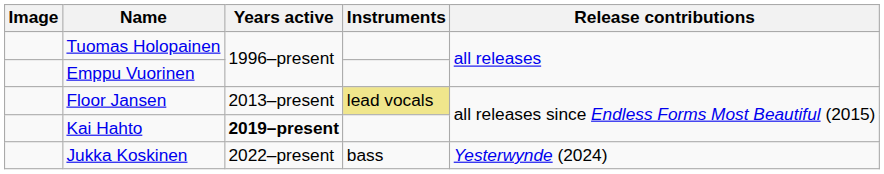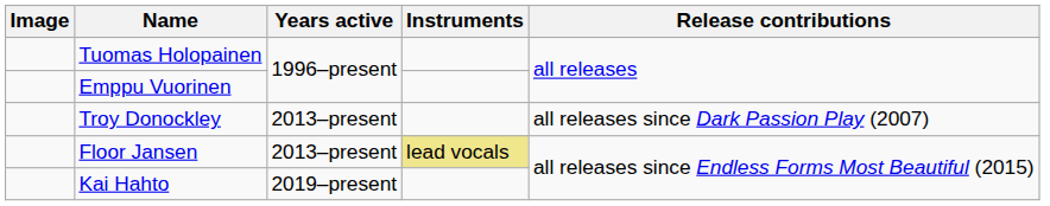+ row: Troy Donockley | 2013–present | all releases since Dark Passion Play (2007)
Kai Hahto | Years active: bold -> normal
- row: Jukka Koskinen | 2022–present | bass | Yesterwynde (2024)
